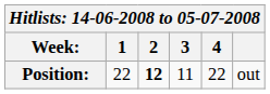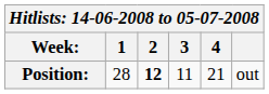Position: | 1: 22 -> 28
Position: | 4: 22 -> 21
